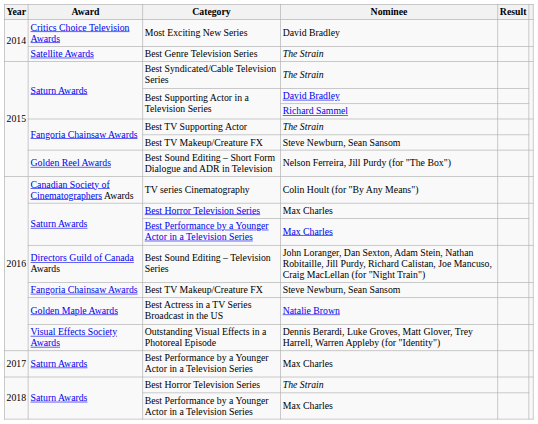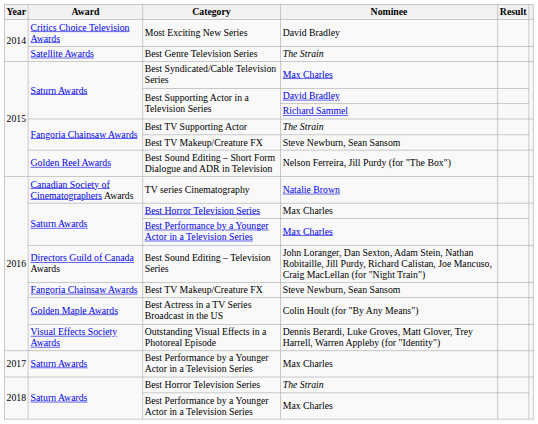Best Syndicated/Cable Television Series | Nominee: The Strain -> Max Charles
TV series Cinematography | Nominee: Colin Hoult (for "By Any Means") -> Natalie Brown
Best Actress in a TV Series Broadcast in the US | Nominee: Natalie Brown -> Colin Hoult (for "By Any Means")
